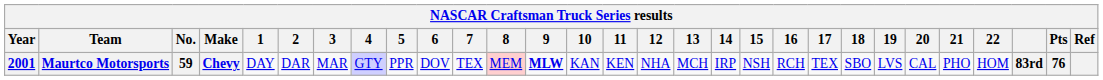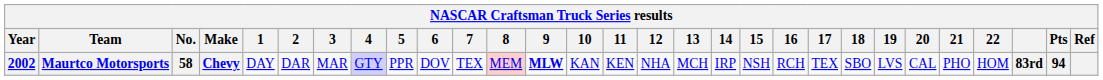Maurtco Motorsports | Year: 2001 -> 2002
Maurtco Motorsports | No.: 59 -> 58
Maurtco Motorsports | Pts: 76 -> 94
